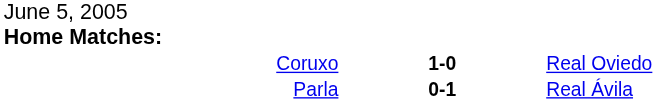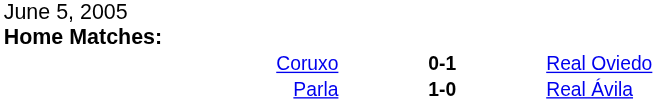Coruxo | column 2: 1-0 -> 0-1
Parla | column 2: 0-1 -> 1-0
